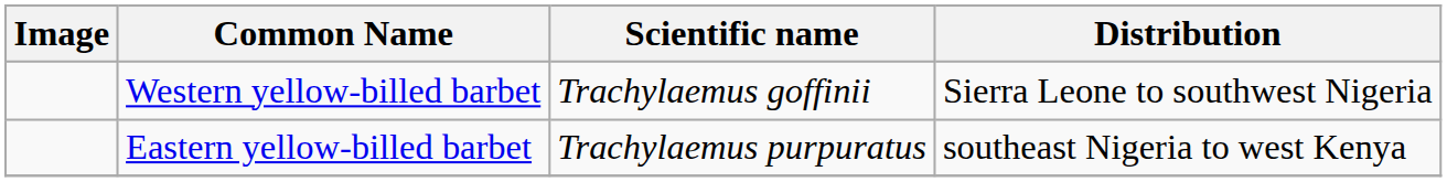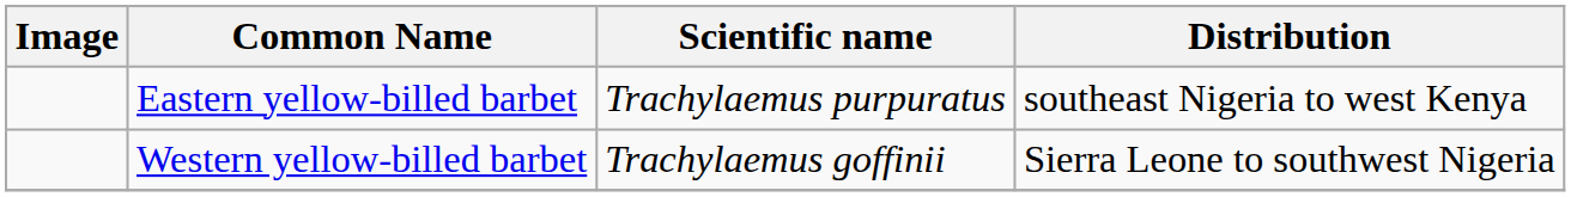rows swapped: Western yellow-billed barbet <-> Eastern yellow-billed barbet
